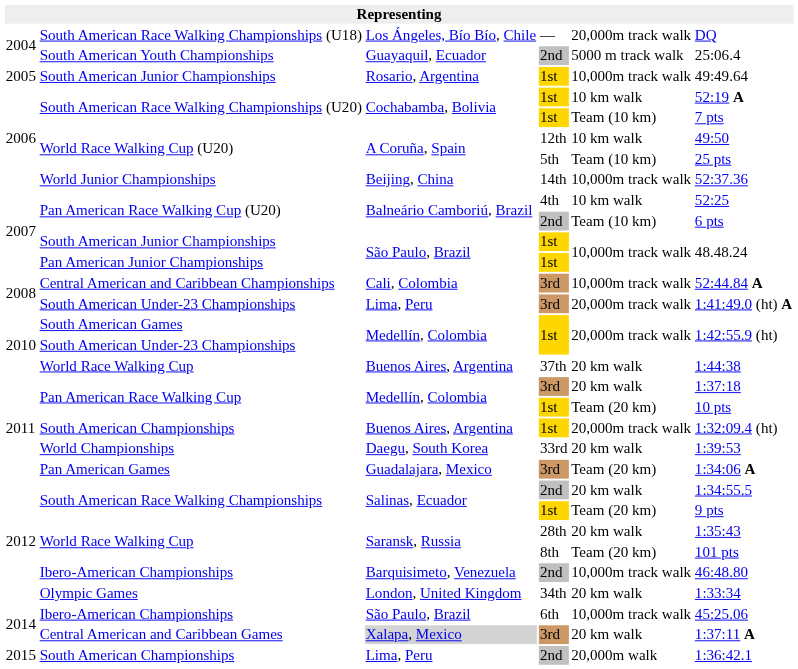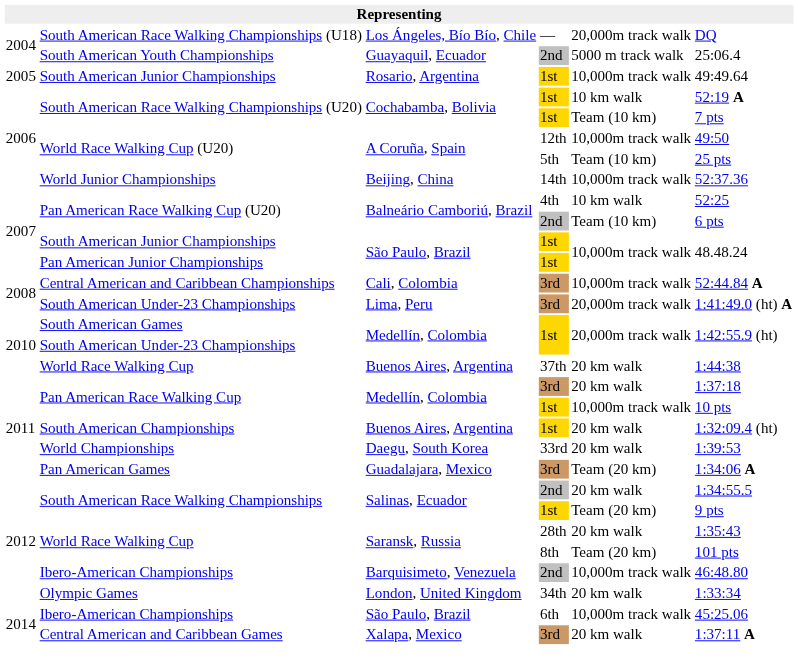World Race Walking Cup (U20) / 12th | column 5: 10 km walk -> 10,000m track walk
Pan American Race Walking Cup / 1st | column 5: Team (20 km) -> 10,000m track walk
South American Championships / 1st | column 5: 20,000m track walk -> 20 km walk
Central American and Caribbean Games | column 3: lightgrey background -> no background
- row: 2015 | South American Championships | Lima, Peru | 2nd | 20,000m walk | 1:36:42.1
